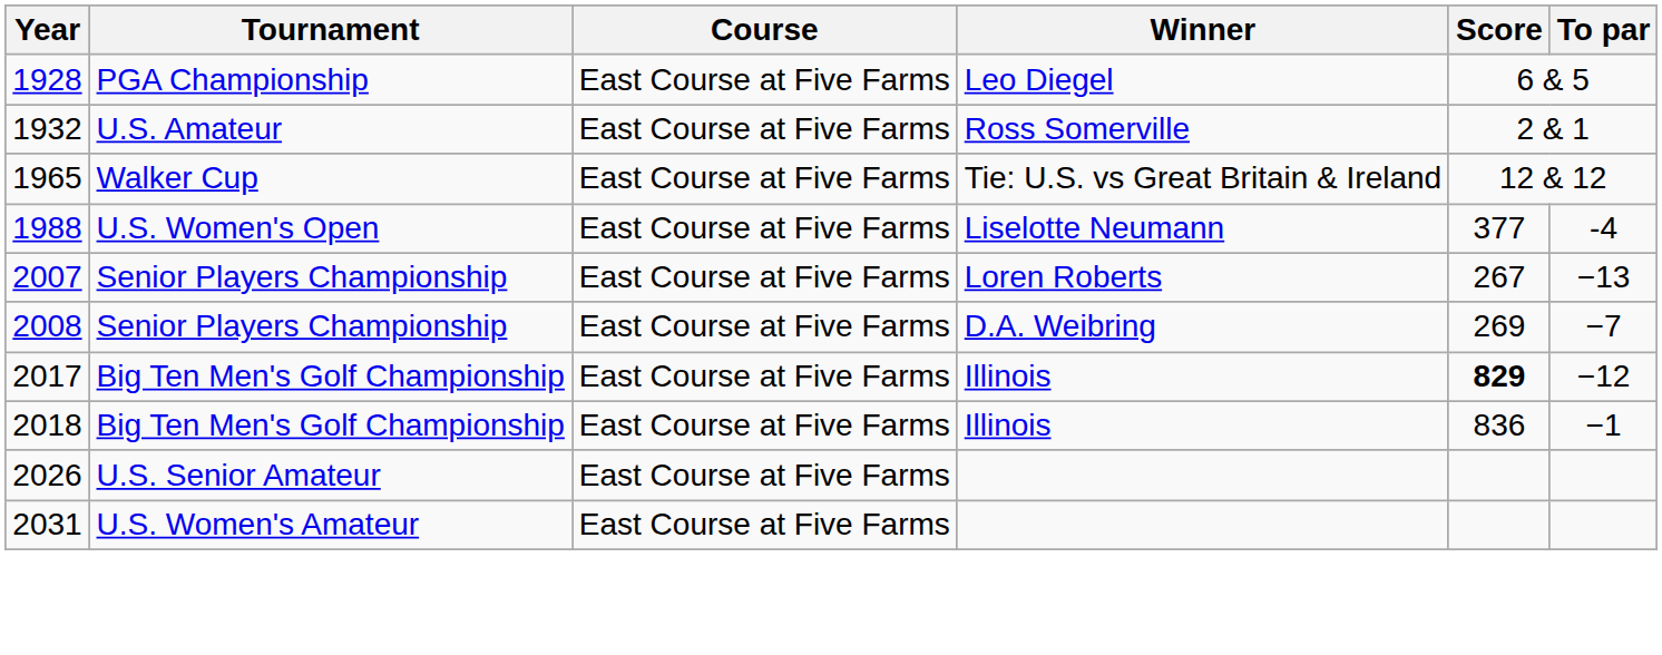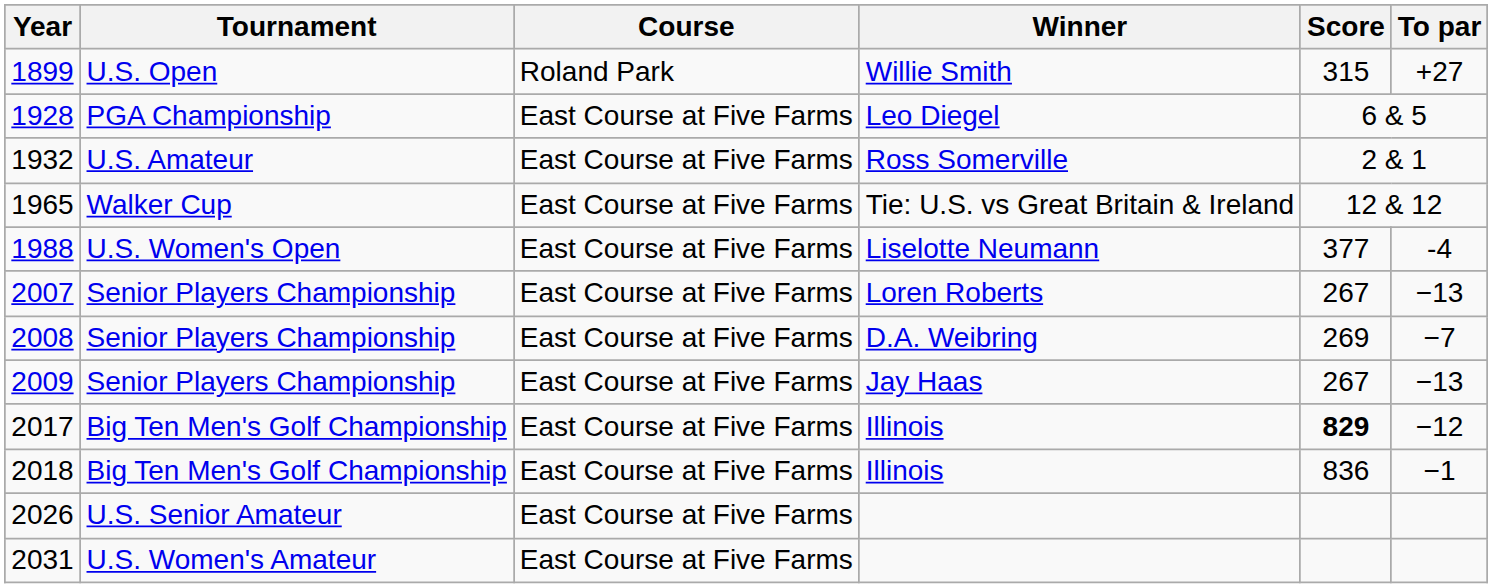+ row: 1899 | U.S. Open | Roland Park | Willie Smith | 315 | +27
+ row: 2009 | Senior Players Championship | East Course at Five Farms | Jay Haas | 267 | −13
